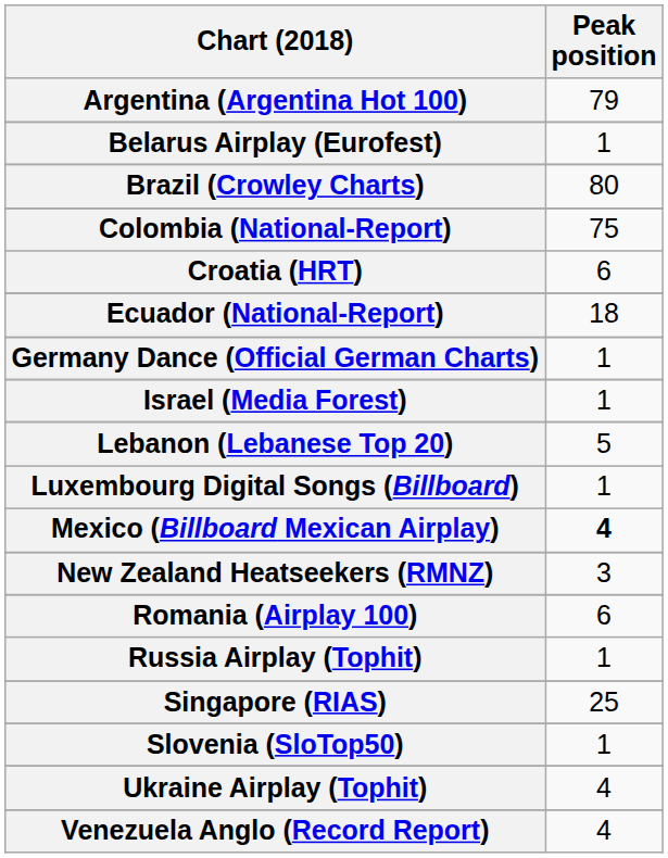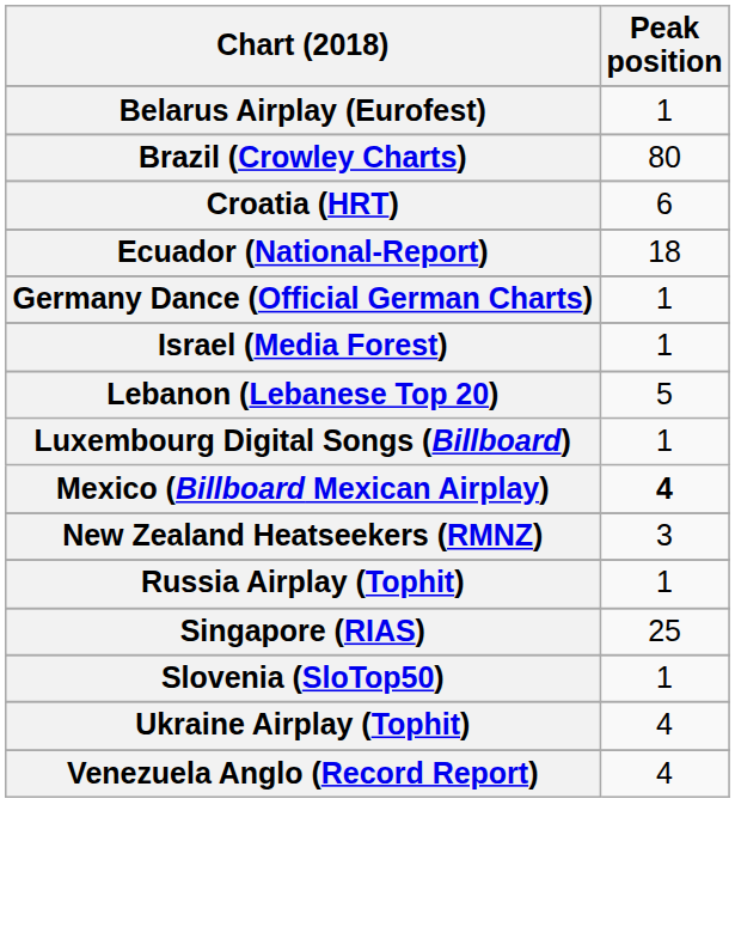- row: Argentina (Argentina Hot 100) | 79
- row: Colombia (National-Report) | 75
- row: Romania (Airplay 100) | 6
